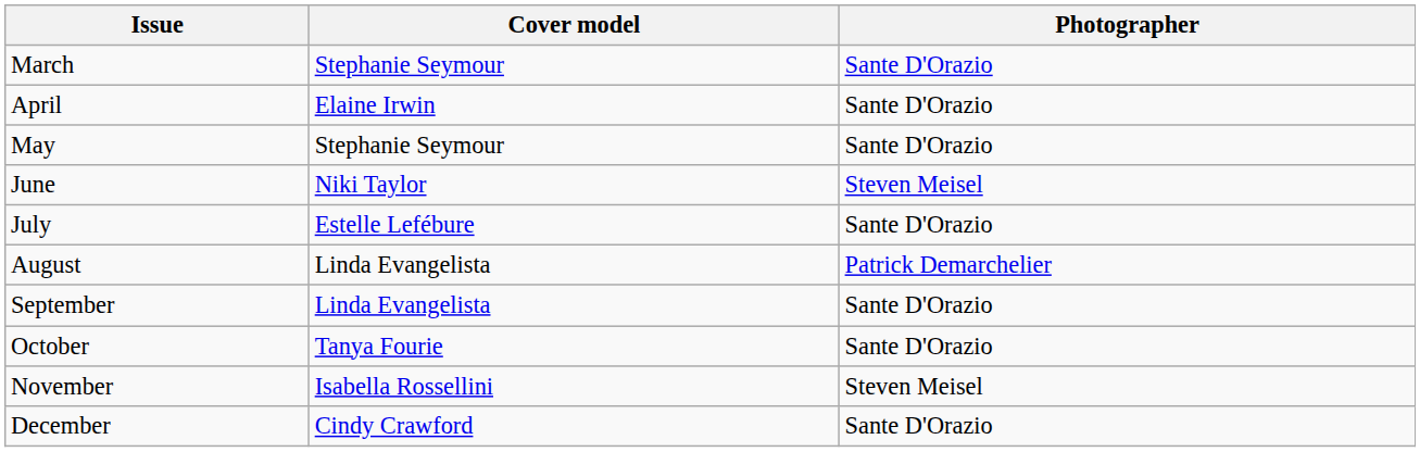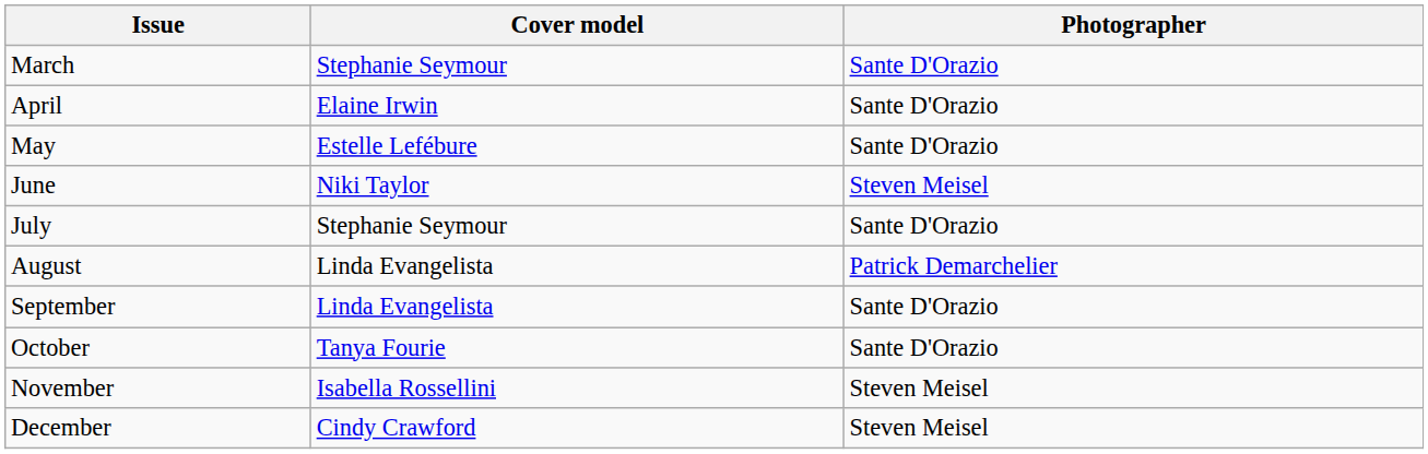May | Cover model: Stephanie Seymour -> Estelle Lefébure
July | Cover model: Estelle Lefébure -> Stephanie Seymour
December | Photographer: Sante D'Orazio -> Steven Meisel
